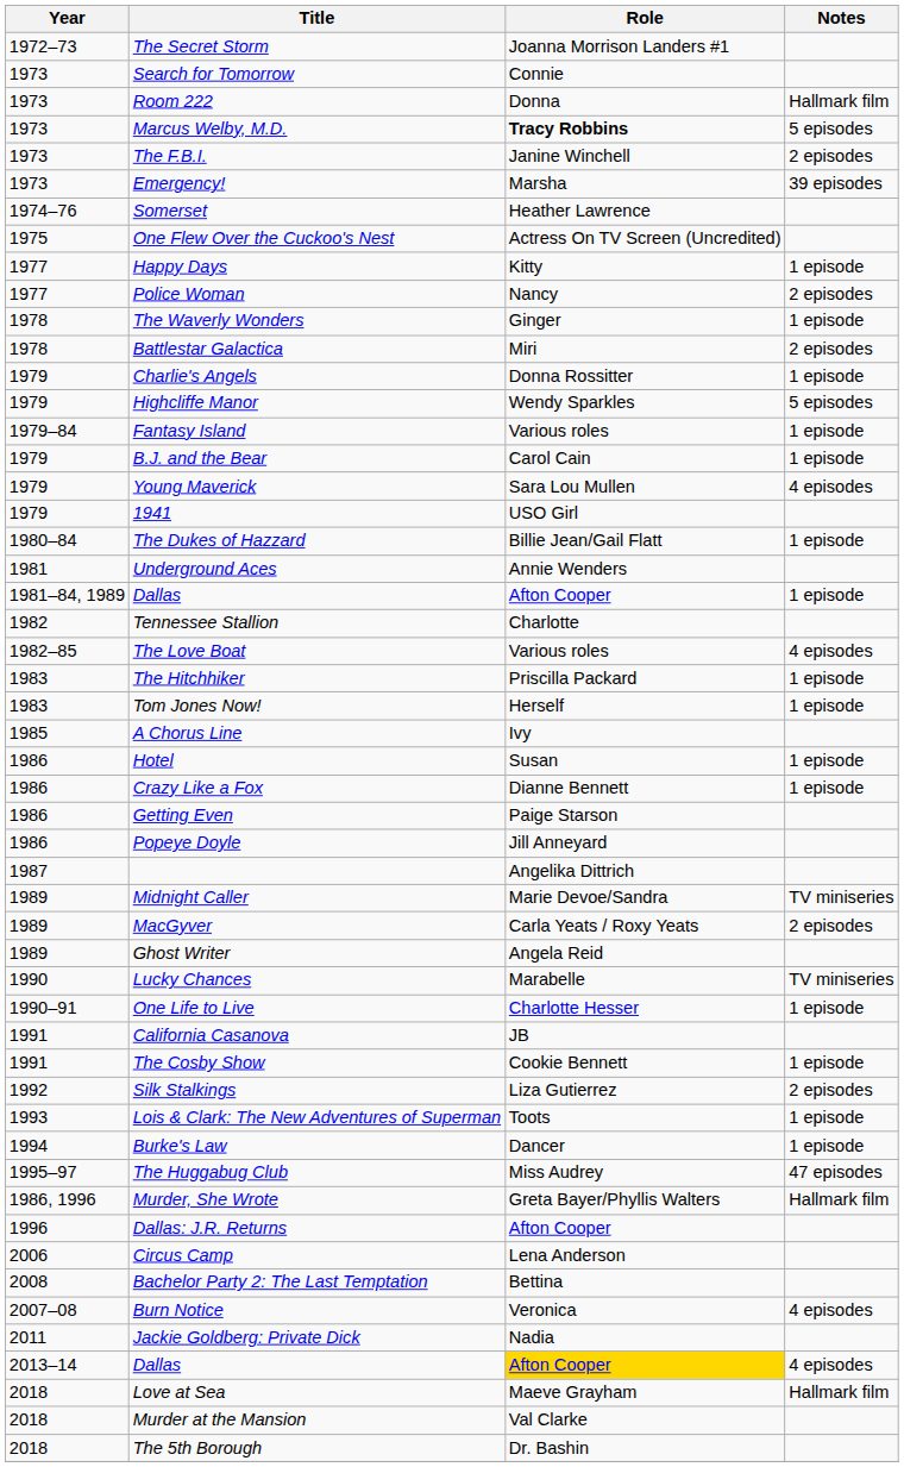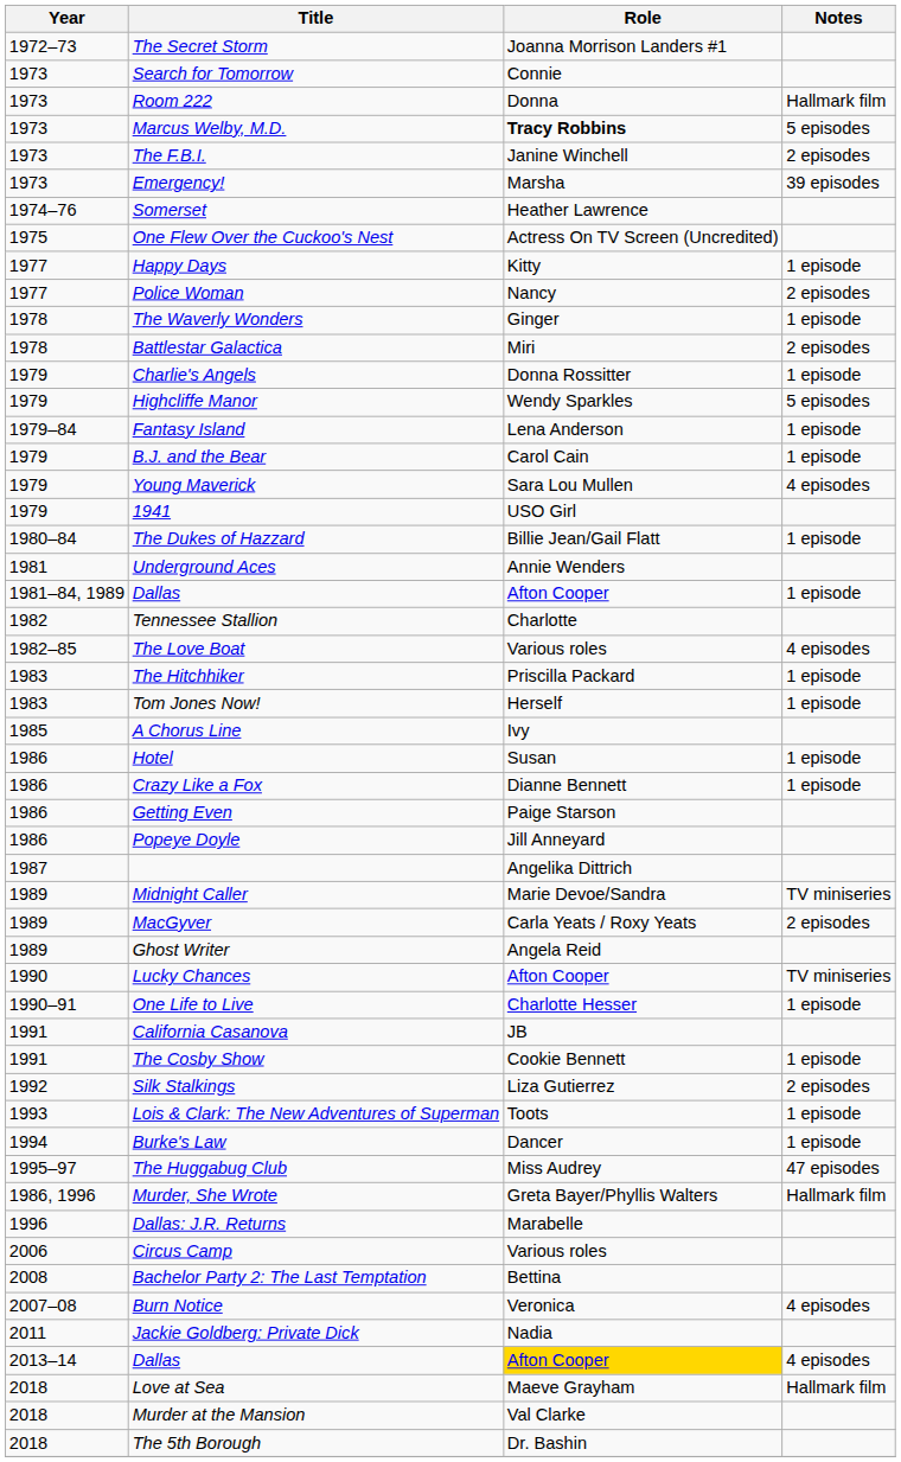Fantasy Island | Role: Various roles -> Lena Anderson
Lucky Chances | Role: Marabelle -> Afton Cooper
Dallas: J.R. Returns | Role: Afton Cooper -> Marabelle
Circus Camp | Role: Lena Anderson -> Various roles
